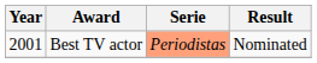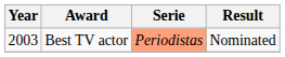Best TV actor | Year: 2001 -> 2003
